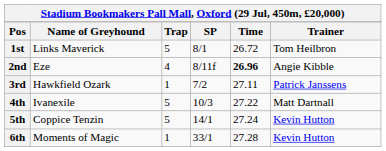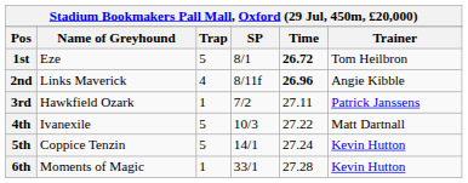1st | Name of Greyhound: Links Maverick -> Eze
1st | Time: normal -> bold
2nd | Name of Greyhound: Eze -> Links Maverick
